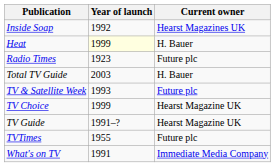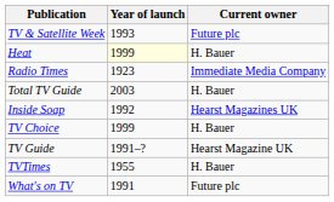rows swapped: Inside Soap <-> TV & Satellite Week
Radio Times | Current owner: Future plc -> Immediate Media Company
TV Choice | Current owner: Hearst Magazine UK -> H. Bauer
TVTimes | Current owner: Future plc -> H. Bauer
What's on TV | Current owner: Immediate Media Company -> Future plc
